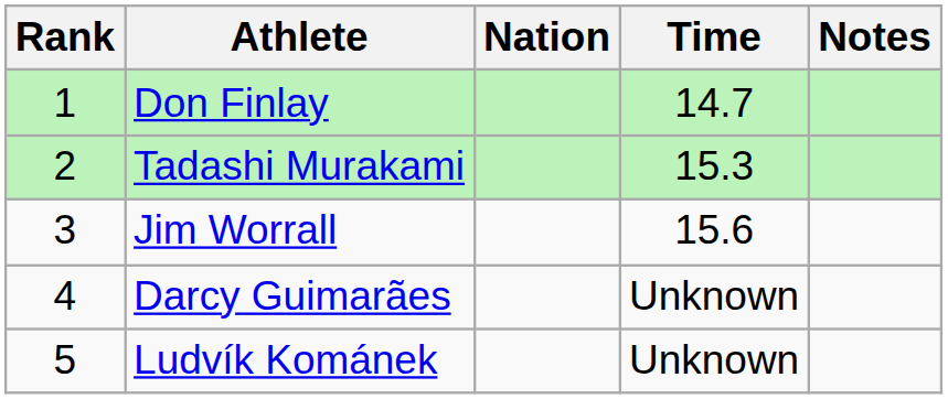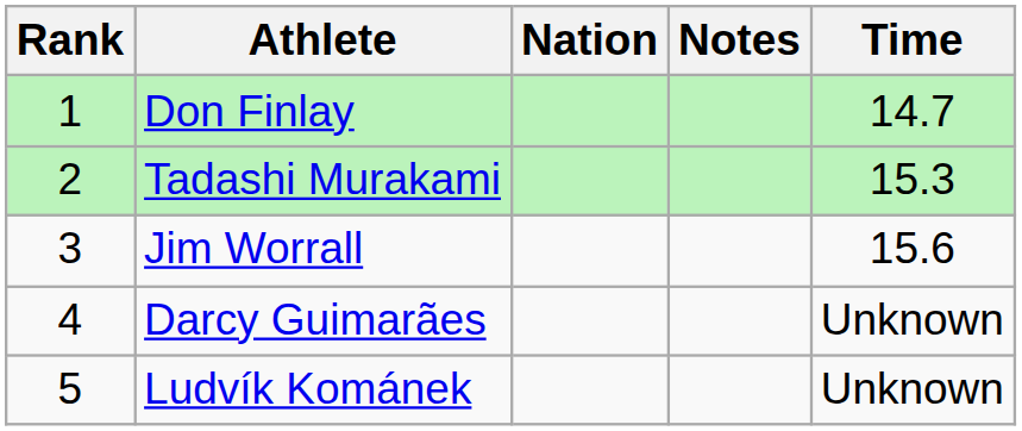columns swapped: Time <-> Notes
